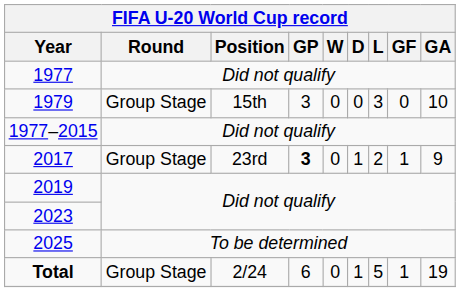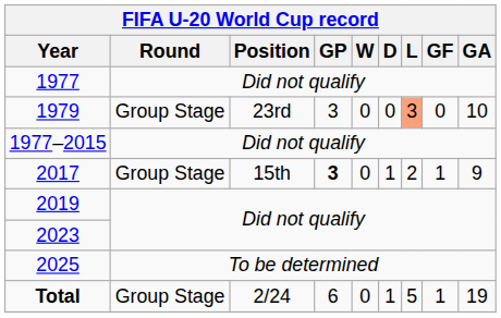1979 | FIFA U-20 World Cup record / Position: 15th -> 23rd
1979 | FIFA U-20 World Cup record / L: no background -> lightsalmon background
2017 | FIFA U-20 World Cup record / Position: 23rd -> 15th
